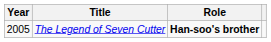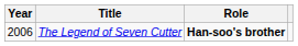The Legend of Seven Cutter | Year: 2005 -> 2006
